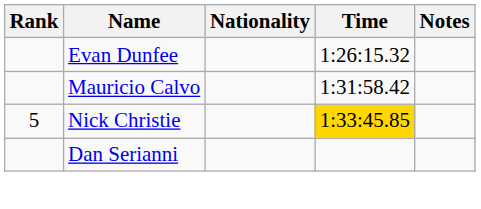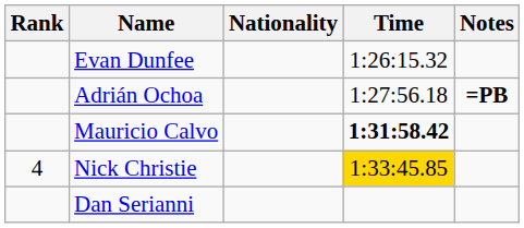+ row: Adrián Ochoa | 1:27:56.18 | =PB
Mauricio Calvo | Time: normal -> bold
Nick Christie | Rank: 5 -> 4
